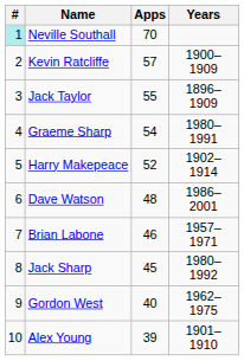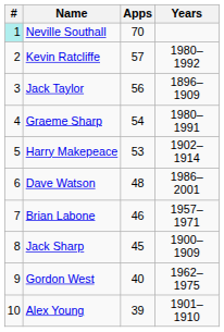Kevin Ratcliffe | Years: 1900–1909 -> 1980–1992
Jack Taylor | Apps: 55 -> 56
Harry Makepeace | Apps: 52 -> 53
Jack Sharp | Years: 1980–1992 -> 1900–1909
